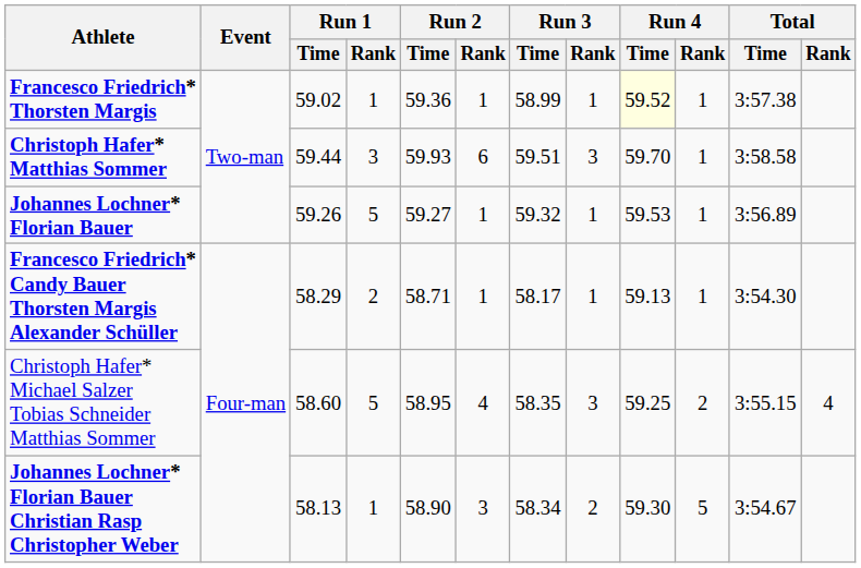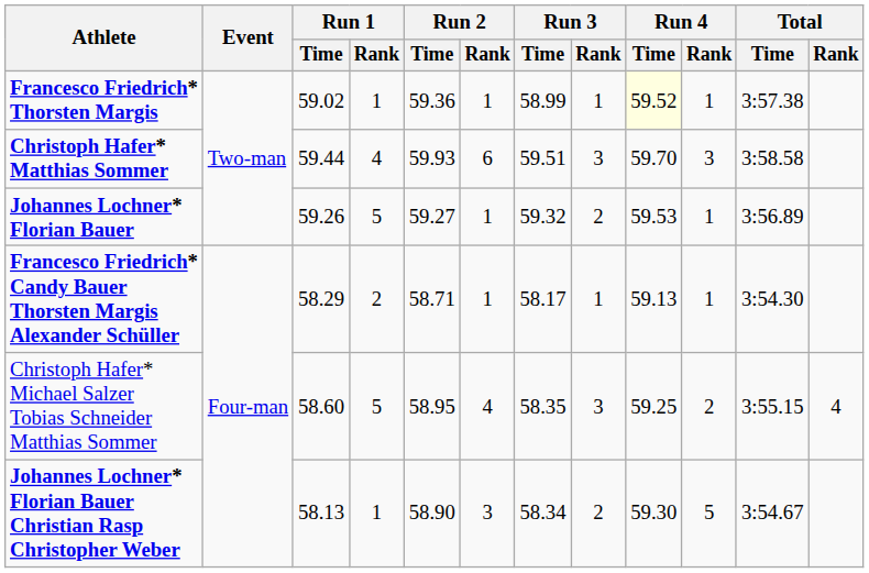Christoph Hafer* Matthias Sommer | Run 1 / Rank: 3 -> 4
Christoph Hafer* Matthias Sommer | Run 4 / Rank: 1 -> 3
Johannes Lochner* Florian Bauer | Run 3 / Rank: 1 -> 2
